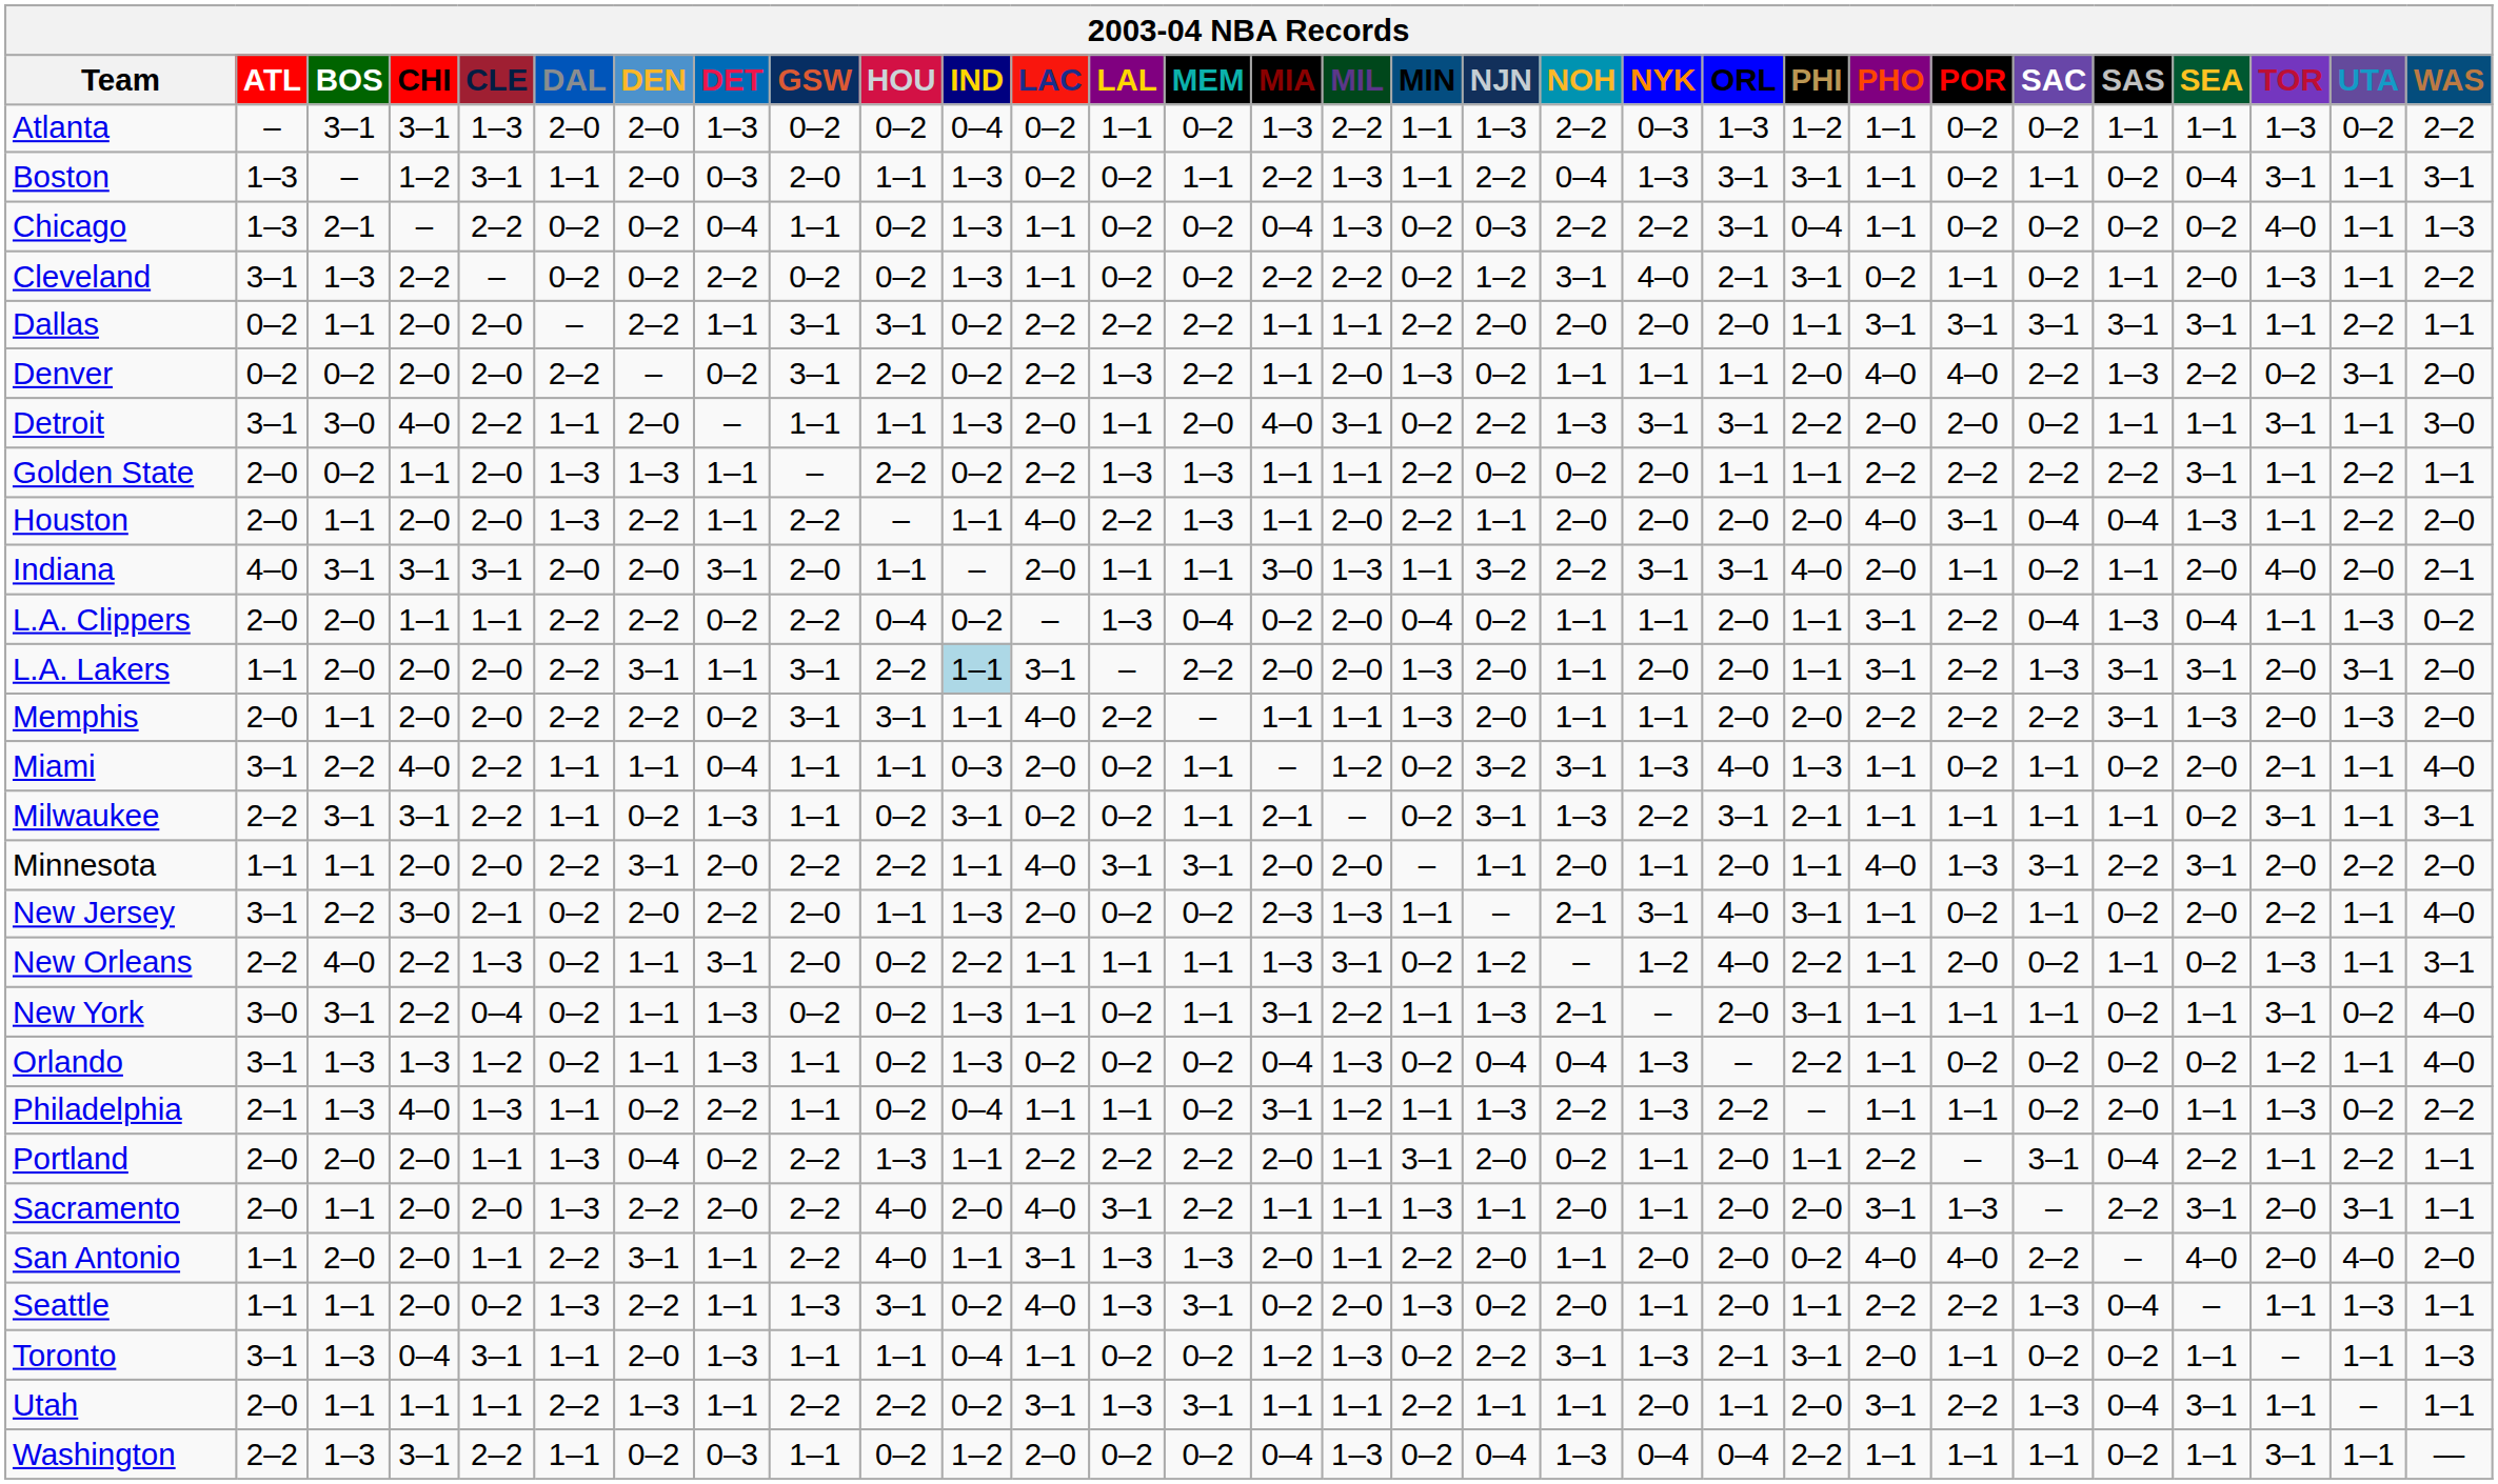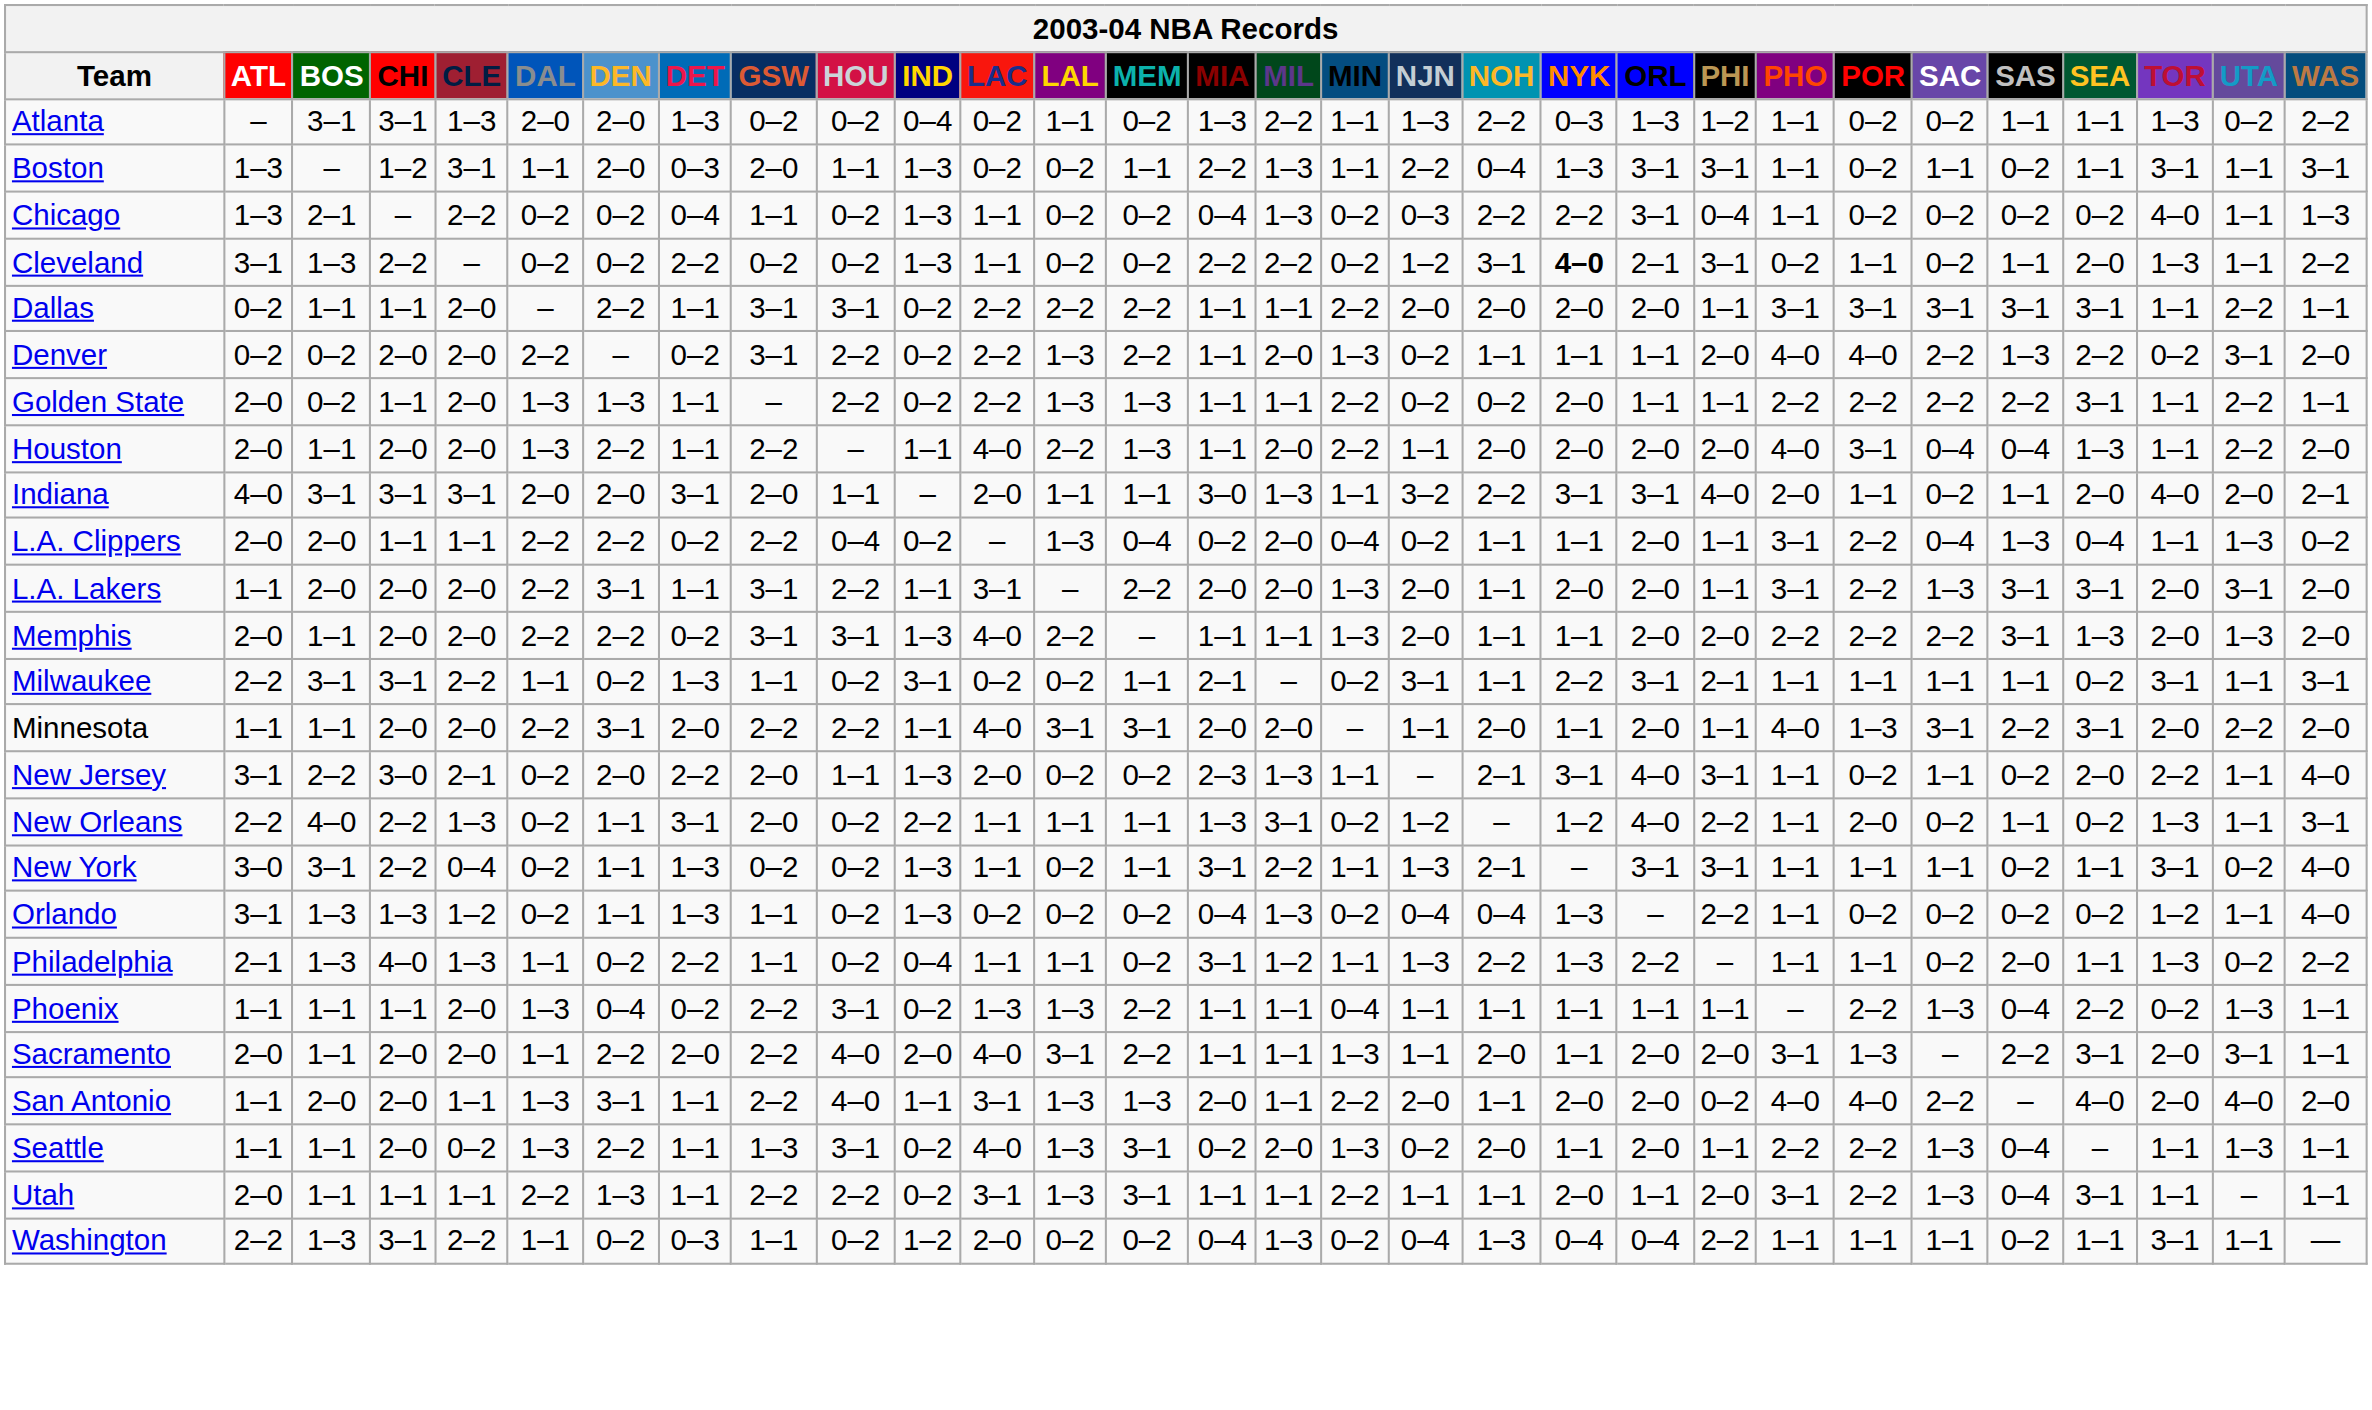Boston | SEA: 0–4 -> 1–1
Cleveland | NYK: normal -> bold
Dallas | CHI: 2–0 -> 1–1
- row: Detroit | 3–1 | 3–0 | 4–0 | 2–2 | 1–1 | 2–0 | – | 1–1 | 1–1 | 1–3 | 2–0 | 1–1 | 2–0 | 4–0 | 3–1 | 0–2 | 2–2 | 1–3 | 3–1 | 3–1 | 2–2 | 2–0 | 2–0 | 0–2 | 1–1 | 1–1 | 3–1 | 1–1 | 3–0
L.A. Lakers | IND: lightblue background -> no background
Memphis | IND: 1–1 -> 1–3
- row: Miami | 3–1 | 2–2 | 4–0 | 2–2 | 1–1 | 1–1 | 0–4 | 1–1 | 1–1 | 0–3 | 2–0 | 0–2 | 1–1 | – | 1–2 | 0–2 | 3–2 | 3–1 | 1–3 | 4–0 | 1–3 | 1–1 | 0–2 | 1–1 | 0–2 | 2–0 | 2–1 | 1–1 | 4–0
Milwaukee | NOH: 1–3 -> 1–1
New York | ORL: 2–0 -> 3–1
+ row: Phoenix | 1–1 | 1–1 | 1–1 | 2–0 | 1–3 | 0–4 | 0–2 | 2–2 | 3–1 | 0–2 | 1–3 | 1–3 | 2–2 | 1–1 | 1–1 | 0–4 | 1–1 | 1–1 | 1–1 | 1–1 | 1–1 | – | 2–2 | 1–3 | 0–4 | 2–2 | 0–2 | 1–3 | 1–1
- row: Portland | 2–0 | 2–0 | 2–0 | 1–1 | 1–3 | 0–4 | 0–2 | 2–2 | 1–3 | 1–1 | 2–2 | 2–2 | 2–2 | 2–0 | 1–1 | 3–1 | 2–0 | 0–2 | 1–1 | 2–0 | 1–1 | 2–2 | – | 3–1 | 0–4 | 2–2 | 1–1 | 2–2 | 1–1
Sacramento | DAL: 1–3 -> 1–1
San Antonio | DAL: 2–2 -> 1–3
- row: Toronto | 3–1 | 1–3 | 0–4 | 3–1 | 1–1 | 2–0 | 1–3 | 1–1 | 1–1 | 0–4 | 1–1 | 0–2 | 0–2 | 1–2 | 1–3 | 0–2 | 2–2 | 3–1 | 1–3 | 2–1 | 3–1 | 2–0 | 1–1 | 0–2 | 0–2 | 1–1 | – | 1–1 | 1–3
